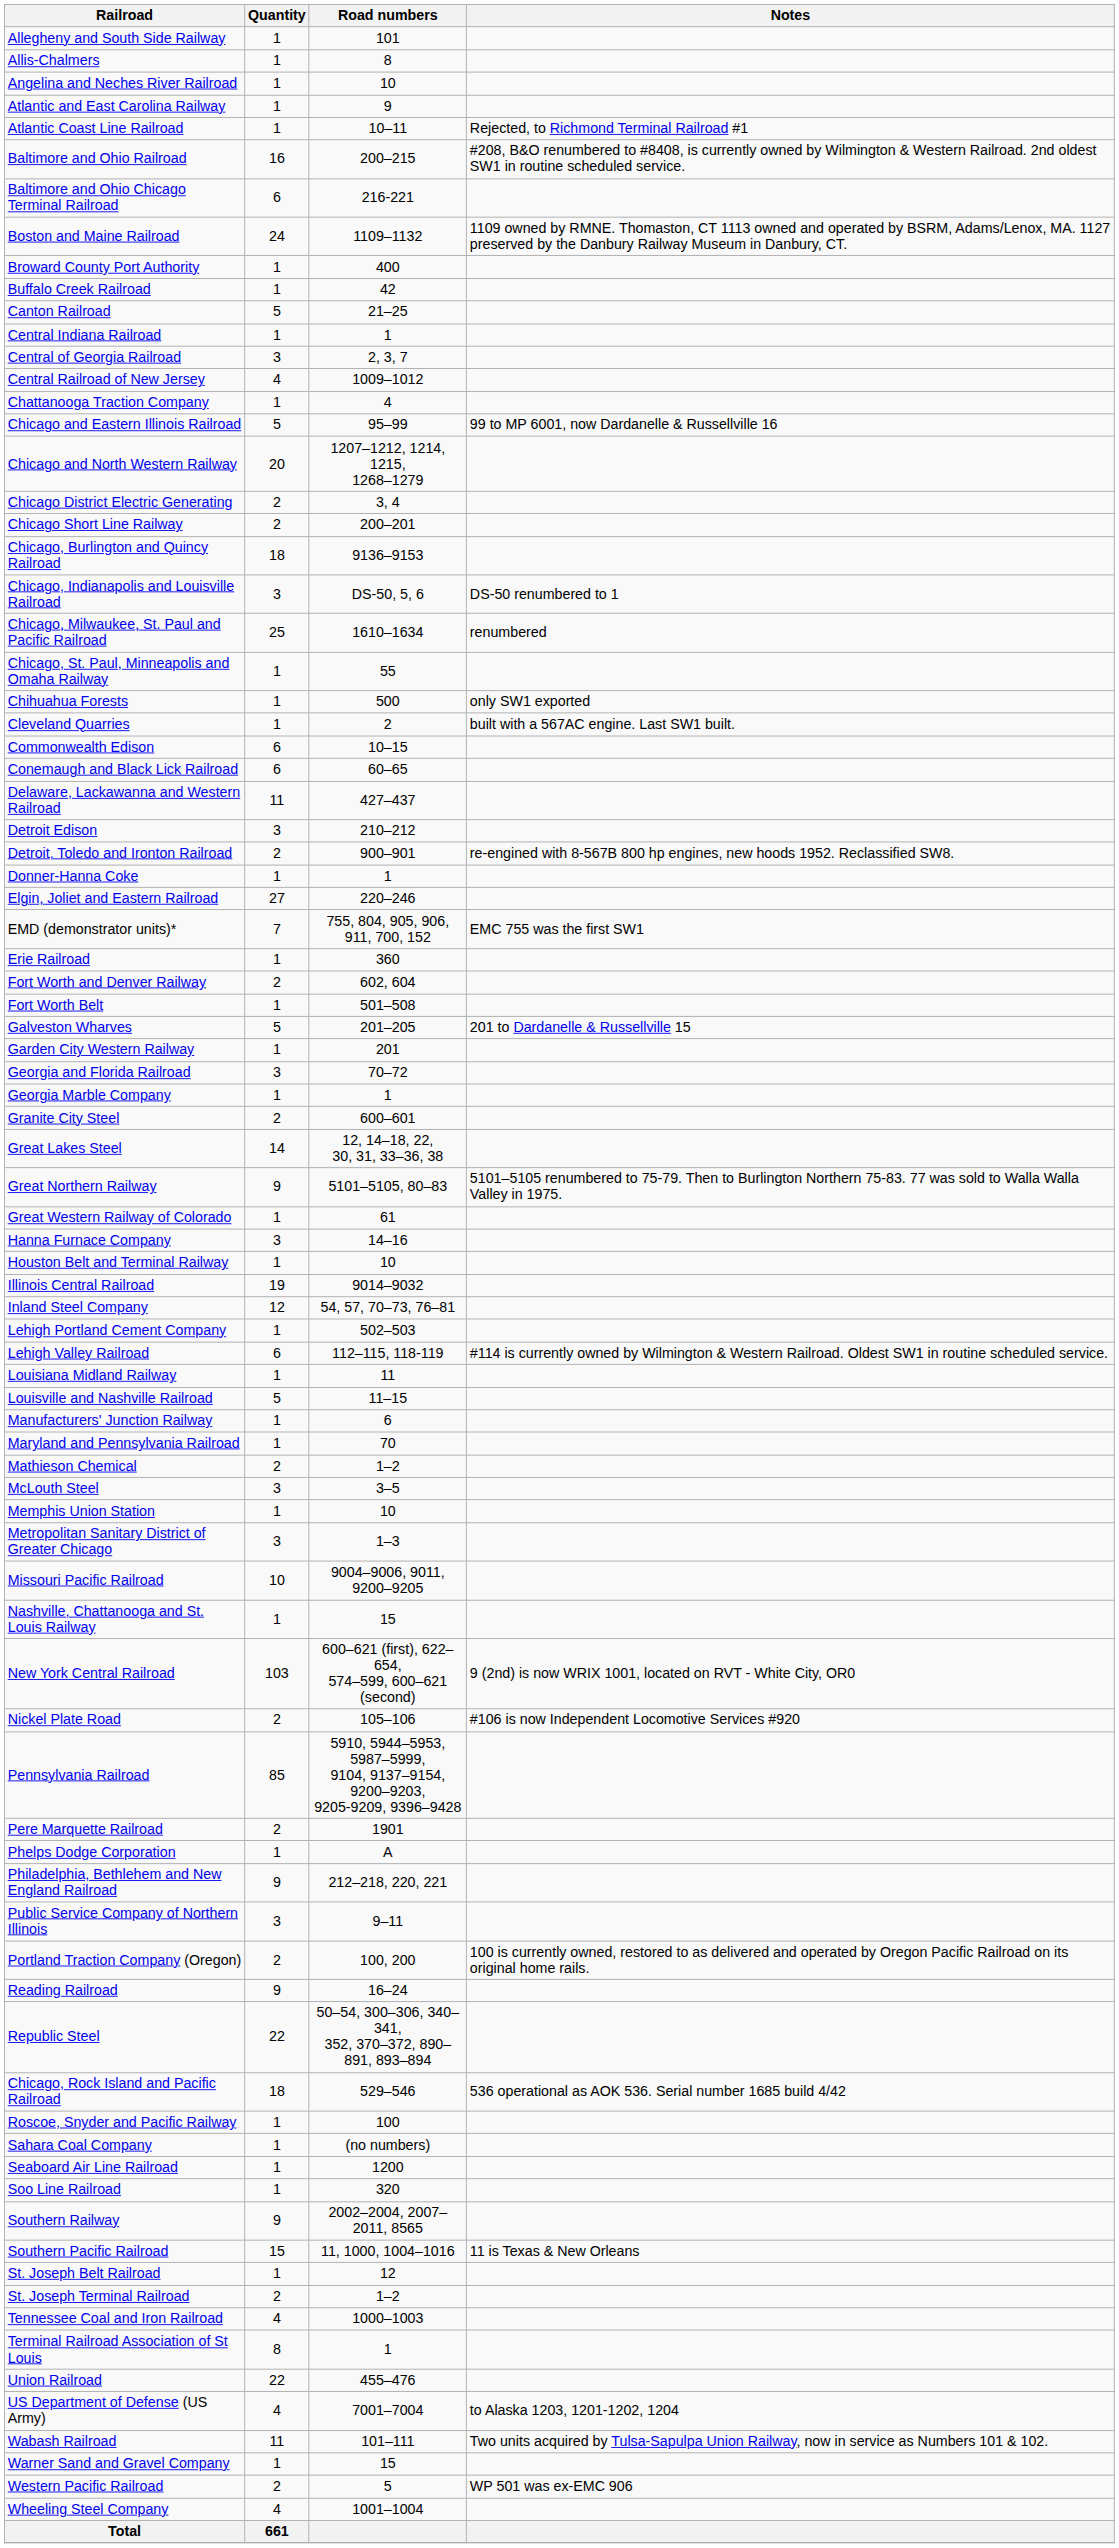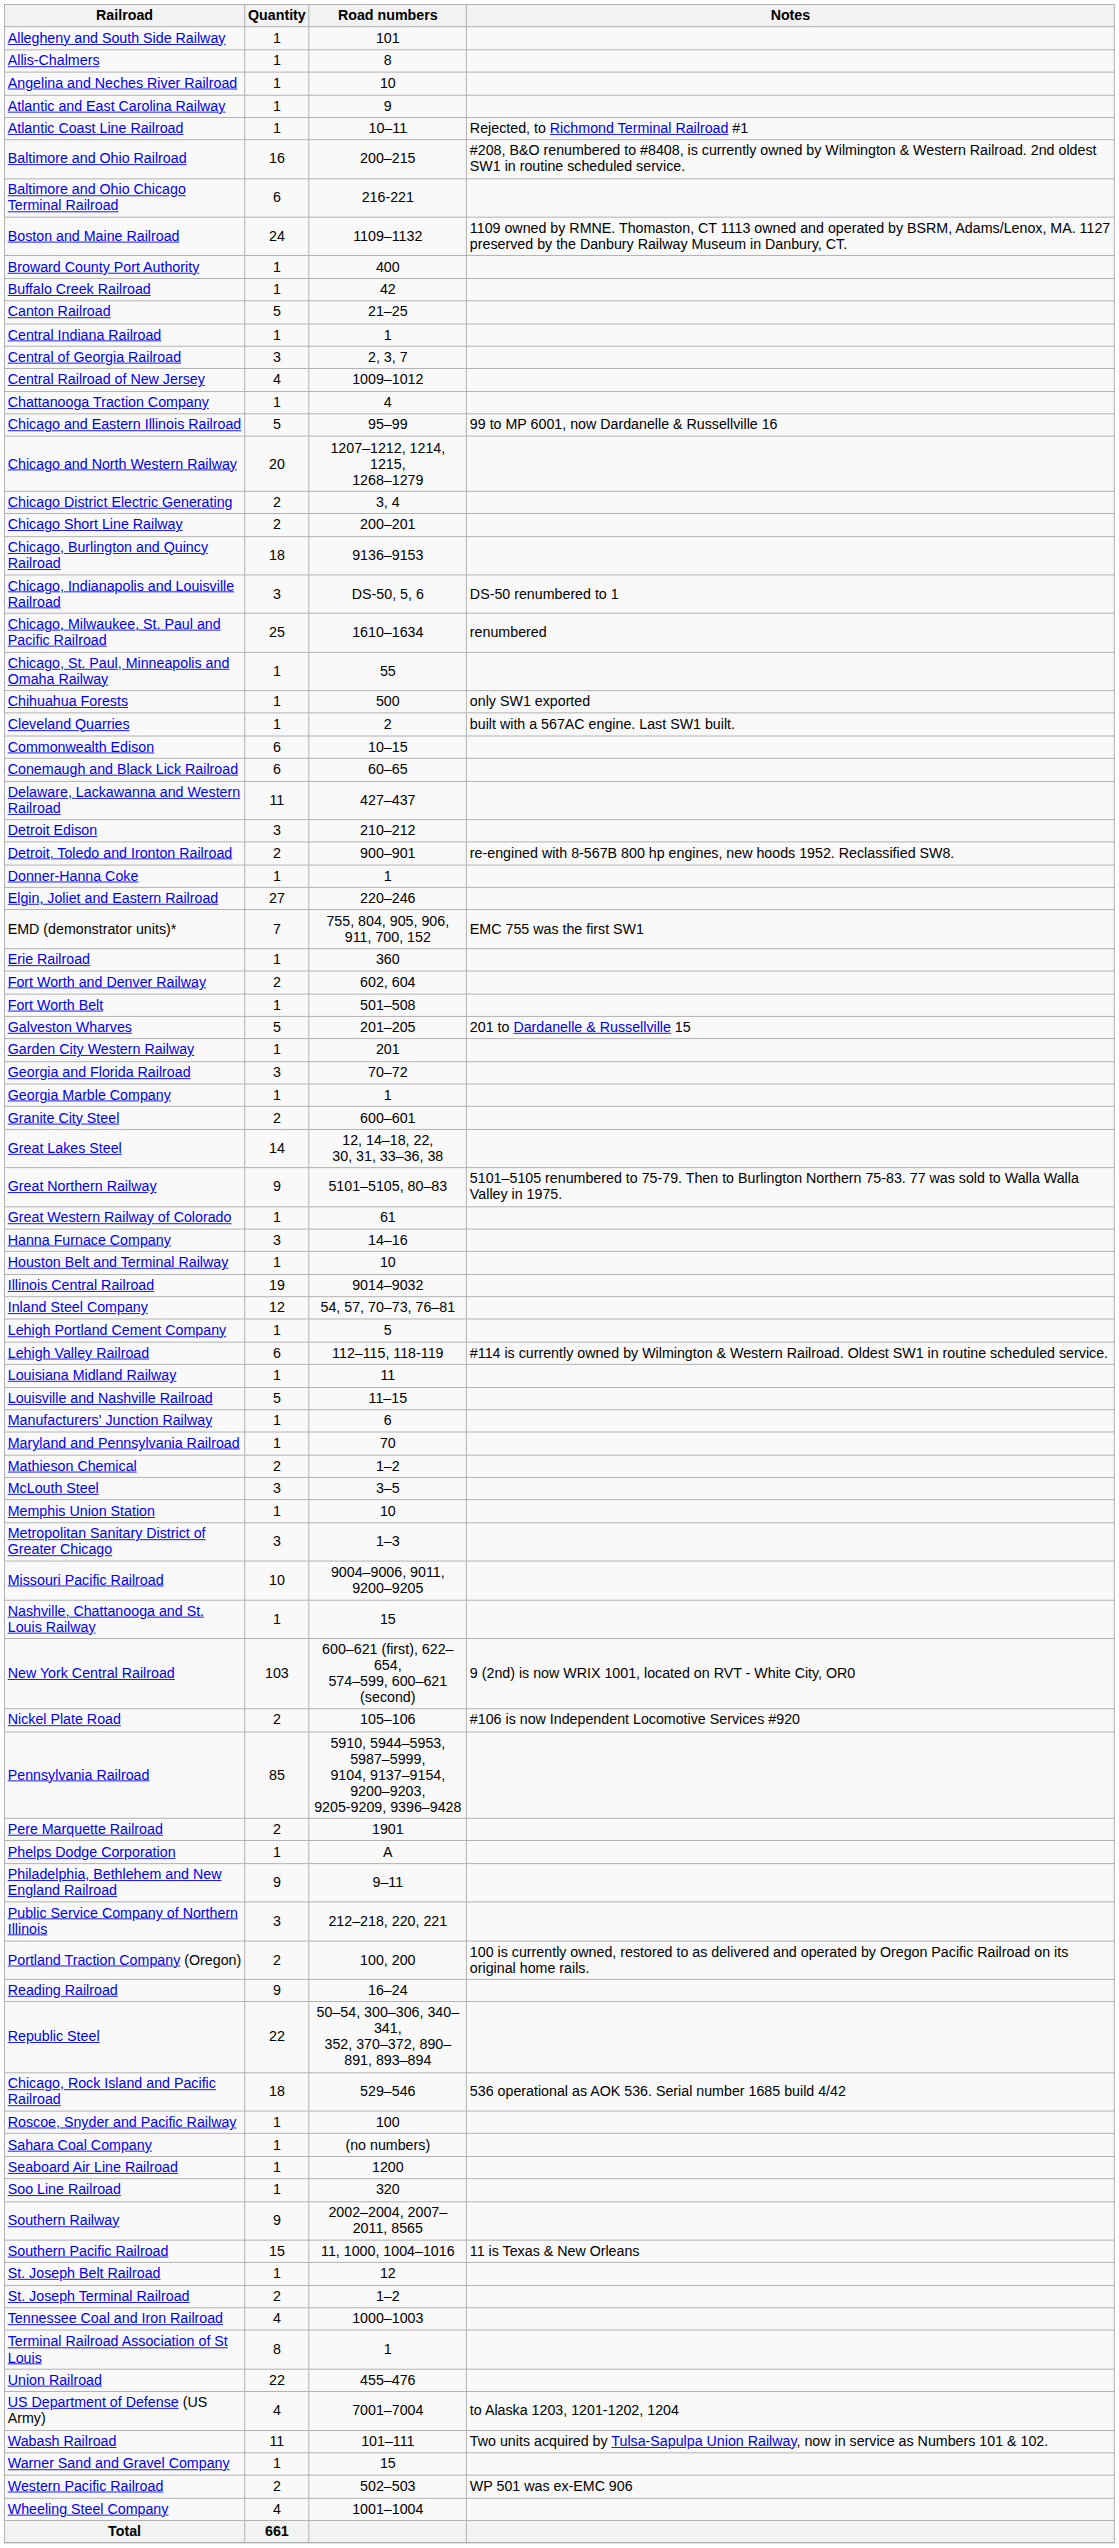Lehigh Portland Cement Company | Road numbers: 502–503 -> 5
Philadelphia, Bethlehem and New England Railroad | Road numbers: 212–218, 220, 221 -> 9–11
Public Service Company of Northern Illinois | Road numbers: 9–11 -> 212–218, 220, 221
Western Pacific Railroad | Road numbers: 5 -> 502–503
